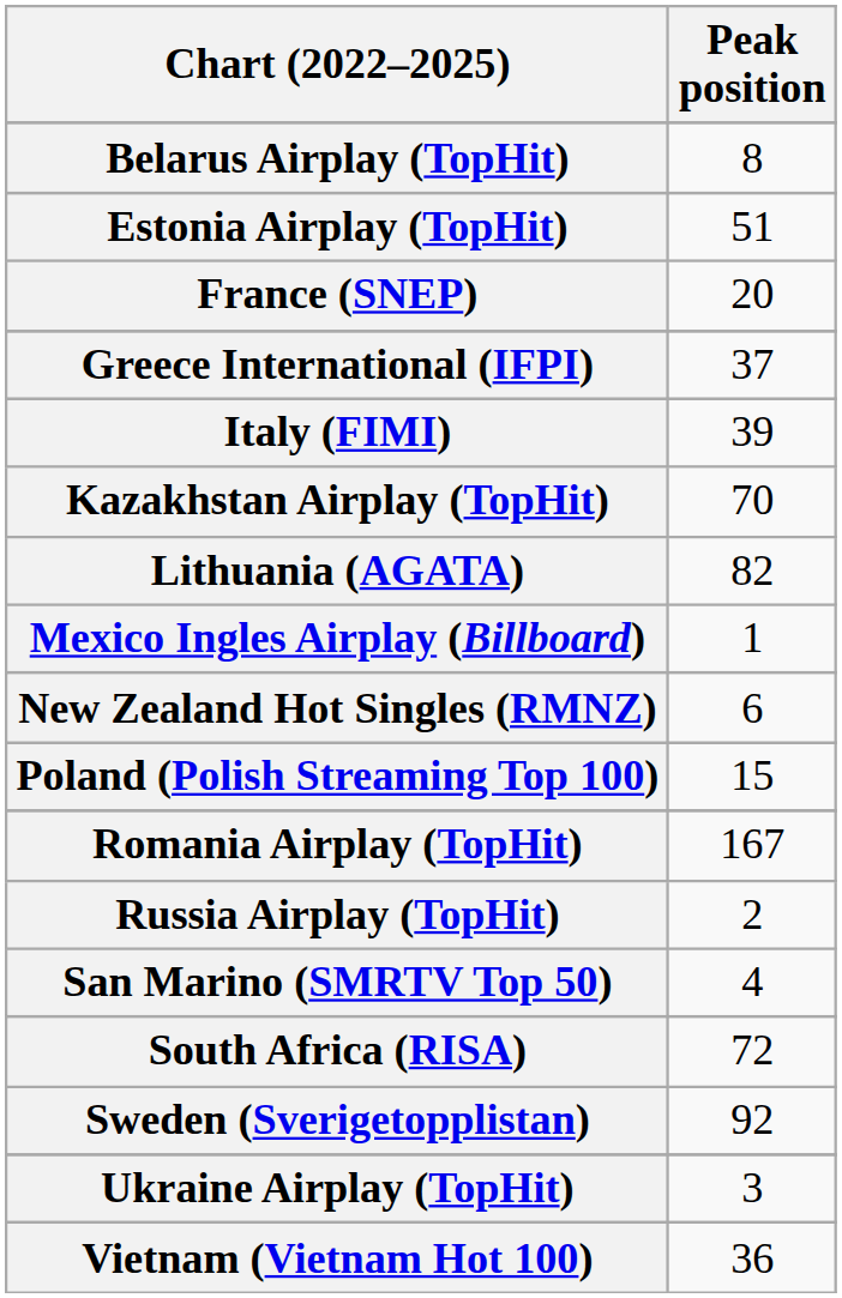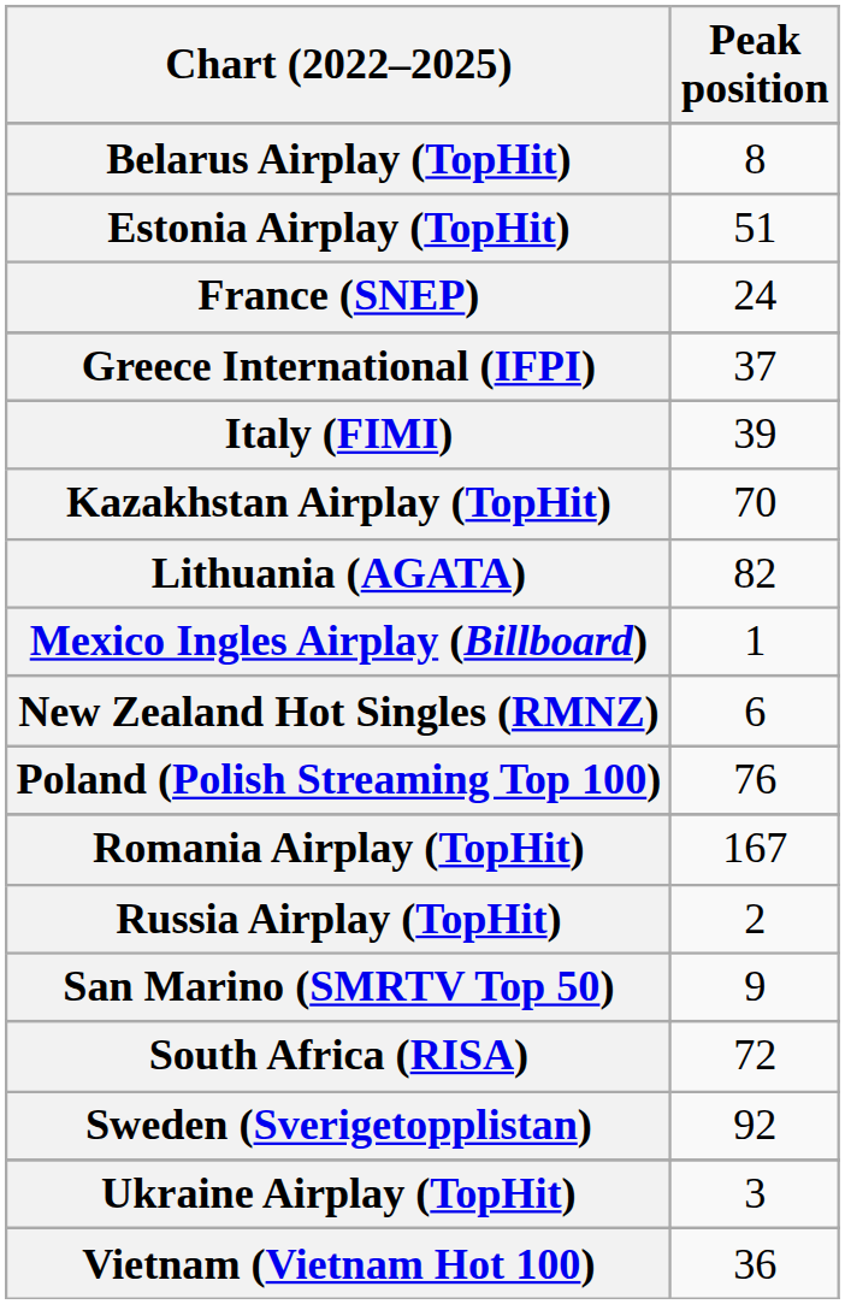France (SNEP) | Peak position: 20 -> 24
Poland (Polish Streaming Top 100) | Peak position: 15 -> 76
San Marino (SMRTV Top 50) | Peak position: 4 -> 9
